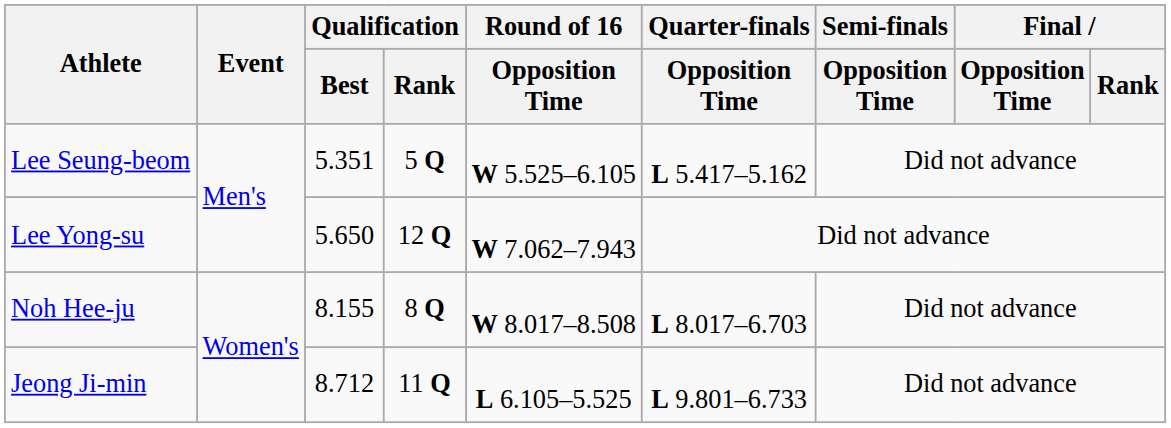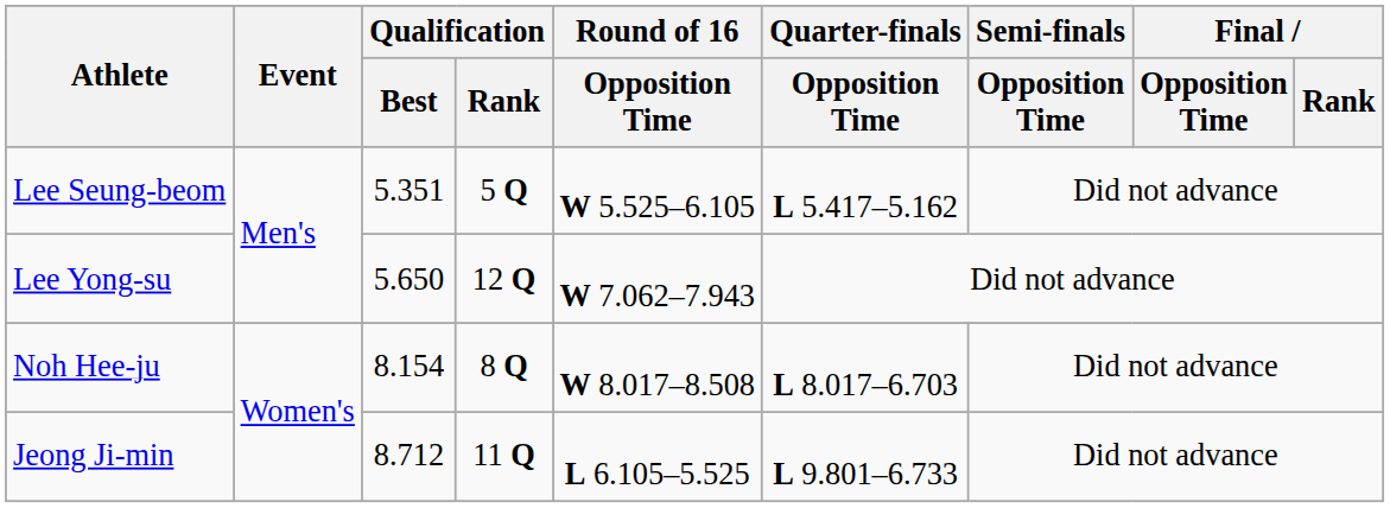Noh Hee-ju | Qualification / Best: 8.155 -> 8.154
